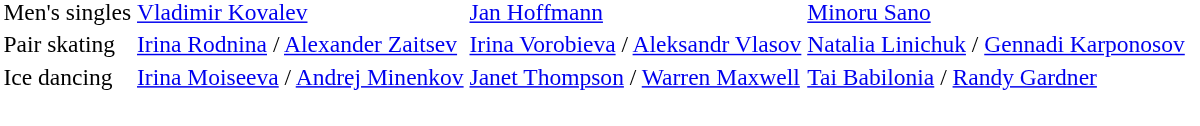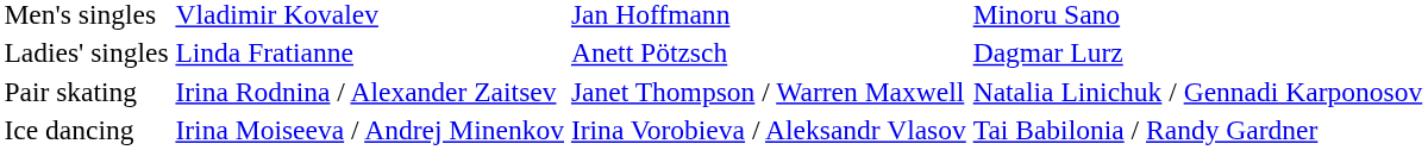+ row: Ladies' singles | Linda Fratianne | Anett Pötzsch | Dagmar Lurz
Pair skating | column 3: Irina Vorobieva / Aleksandr Vlasov -> Janet Thompson / Warren Maxwell
Ice dancing | column 3: Janet Thompson / Warren Maxwell -> Irina Vorobieva / Aleksandr Vlasov
